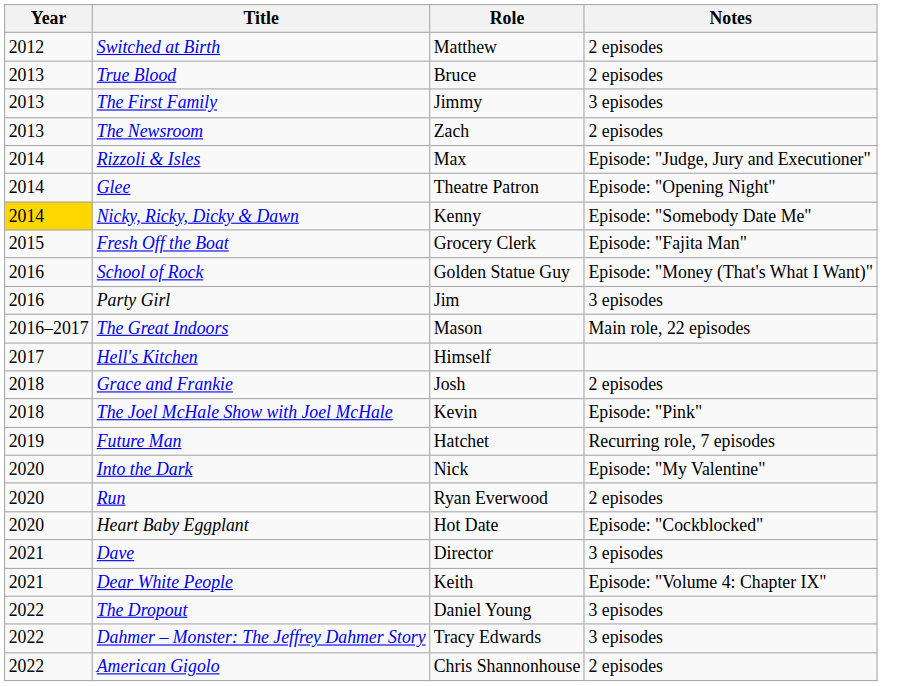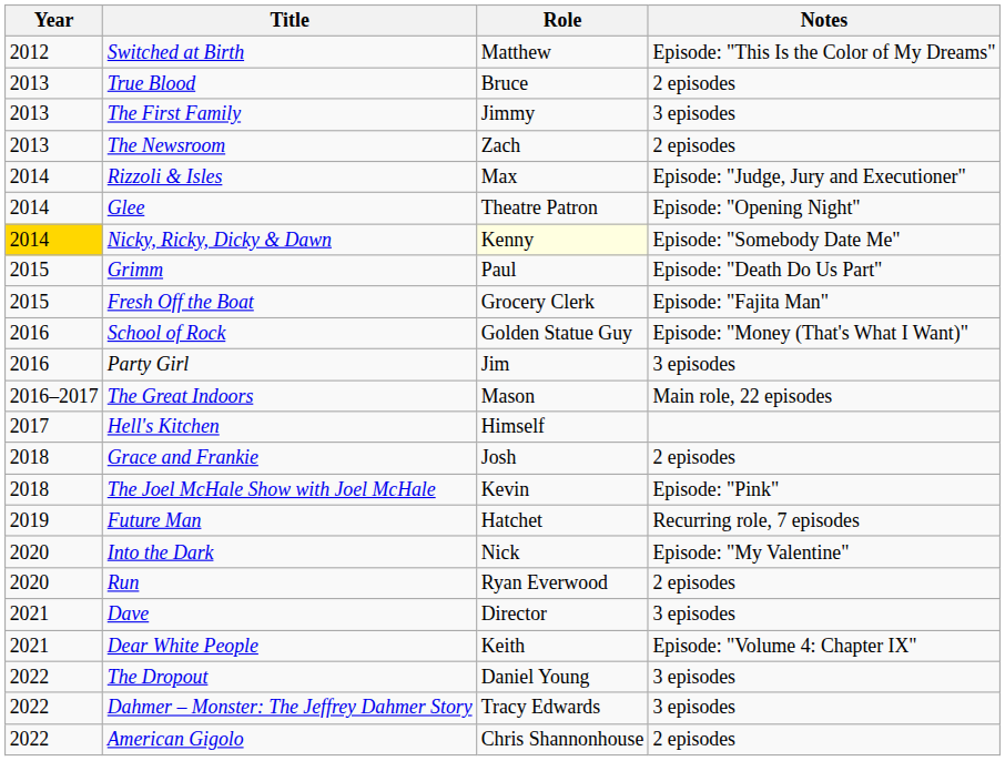Switched at Birth | Notes: 2 episodes -> Episode: "This Is the Color of My Dreams"
Nicky, Ricky, Dicky & Dawn | Role: no background -> lightyellow background
+ row: 2015 | Grimm | Paul | Episode: "Death Do Us Part"
- row: 2020 | Heart Baby Eggplant | Hot Date | Episode: "Cockblocked"
